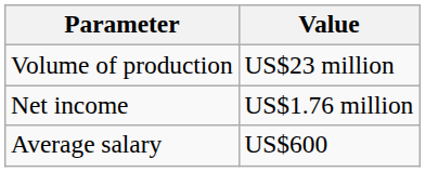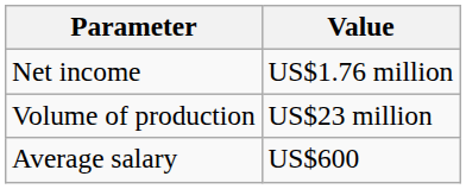rows swapped: Volume of production <-> Net income
